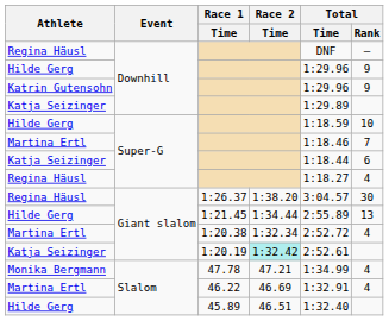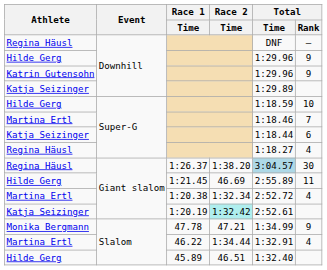1:26.37 | Total / Time: no background -> lightblue background
1:21.45 | Race 2 / Time: 1:34.44 -> 46.69
1:21.45 | Total / Rank: 13 -> 11
47.78 | Total / Rank: 4 -> 9
46.22 | Race 2 / Time: 46.69 -> 1:34.44
